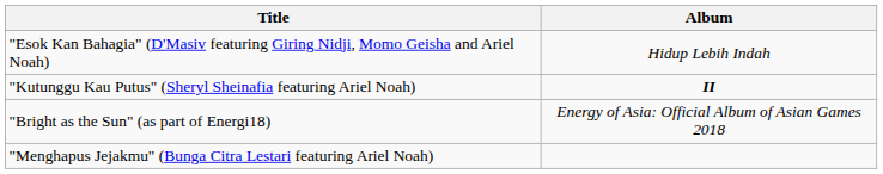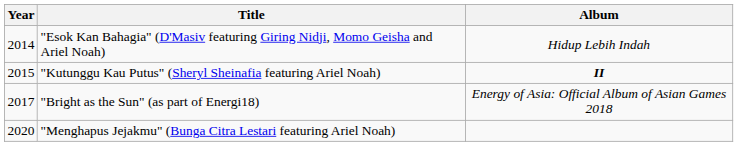+ column: Year | 2014 | 2015 | 2017 | 2020
